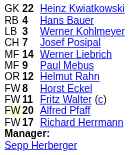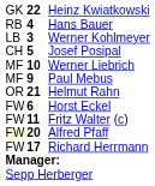Josef Posipal | column 2: 7 -> 5
Werner Liebrich | column 2: 14 -> 10
Helmut Rahn | column 2: 12 -> 21
Horst Eckel | column 2: 8 -> 6
